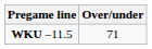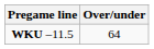WKU –11.5 | Over/under: 71 -> 64
